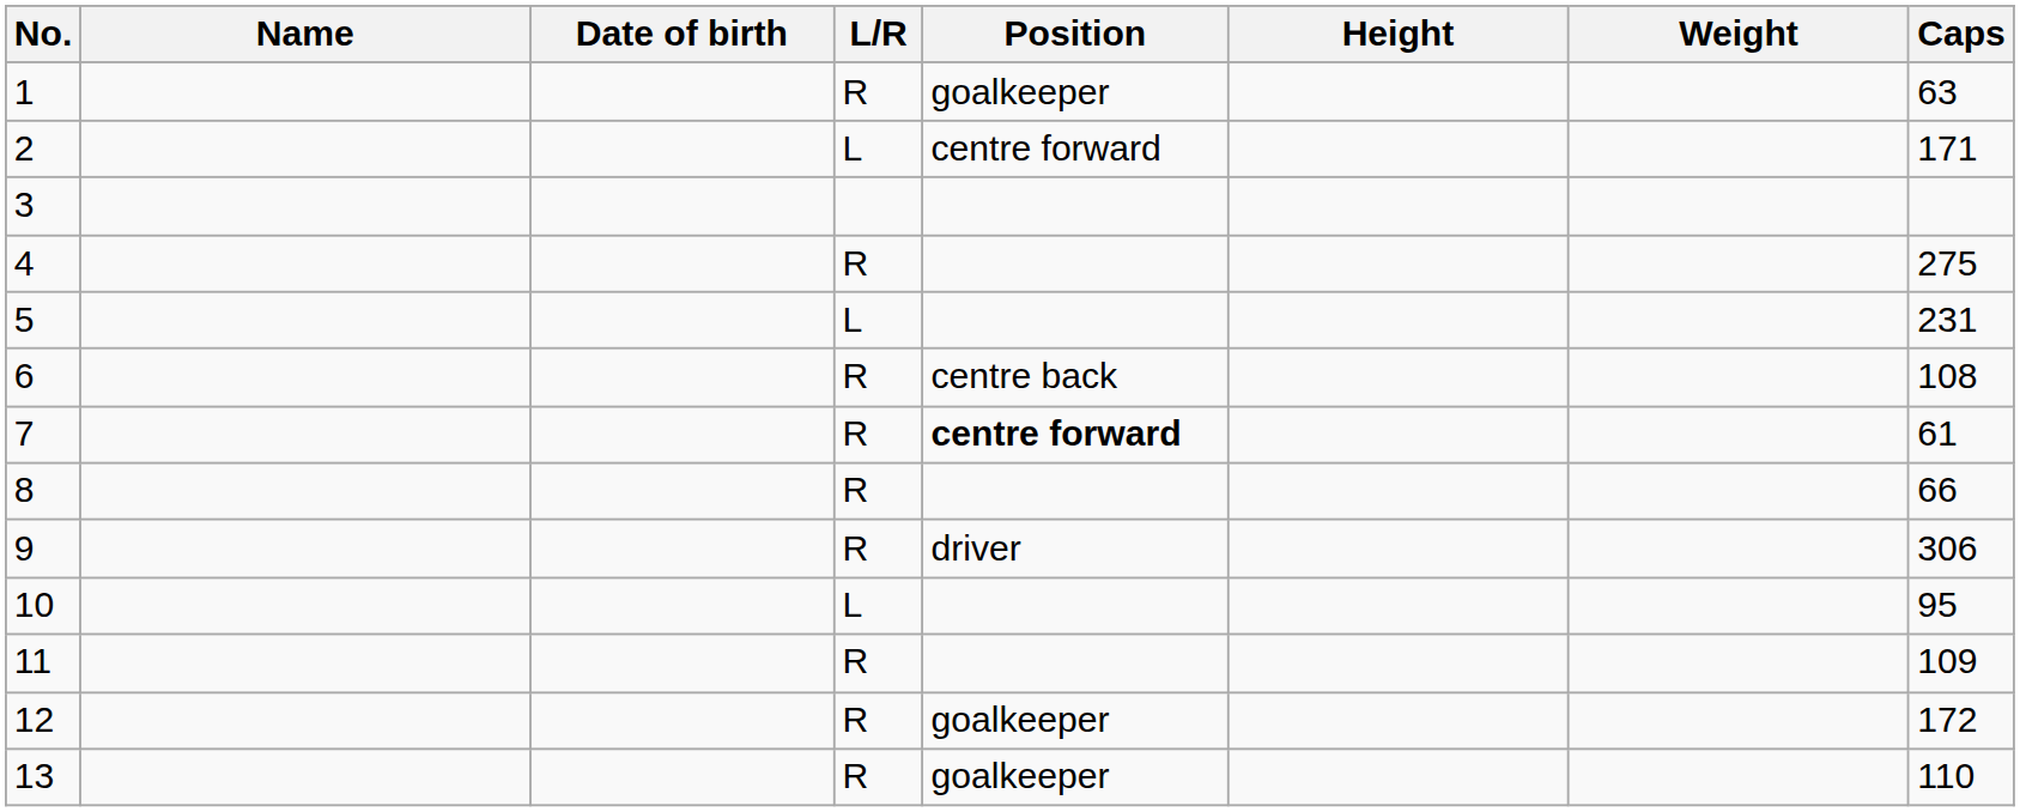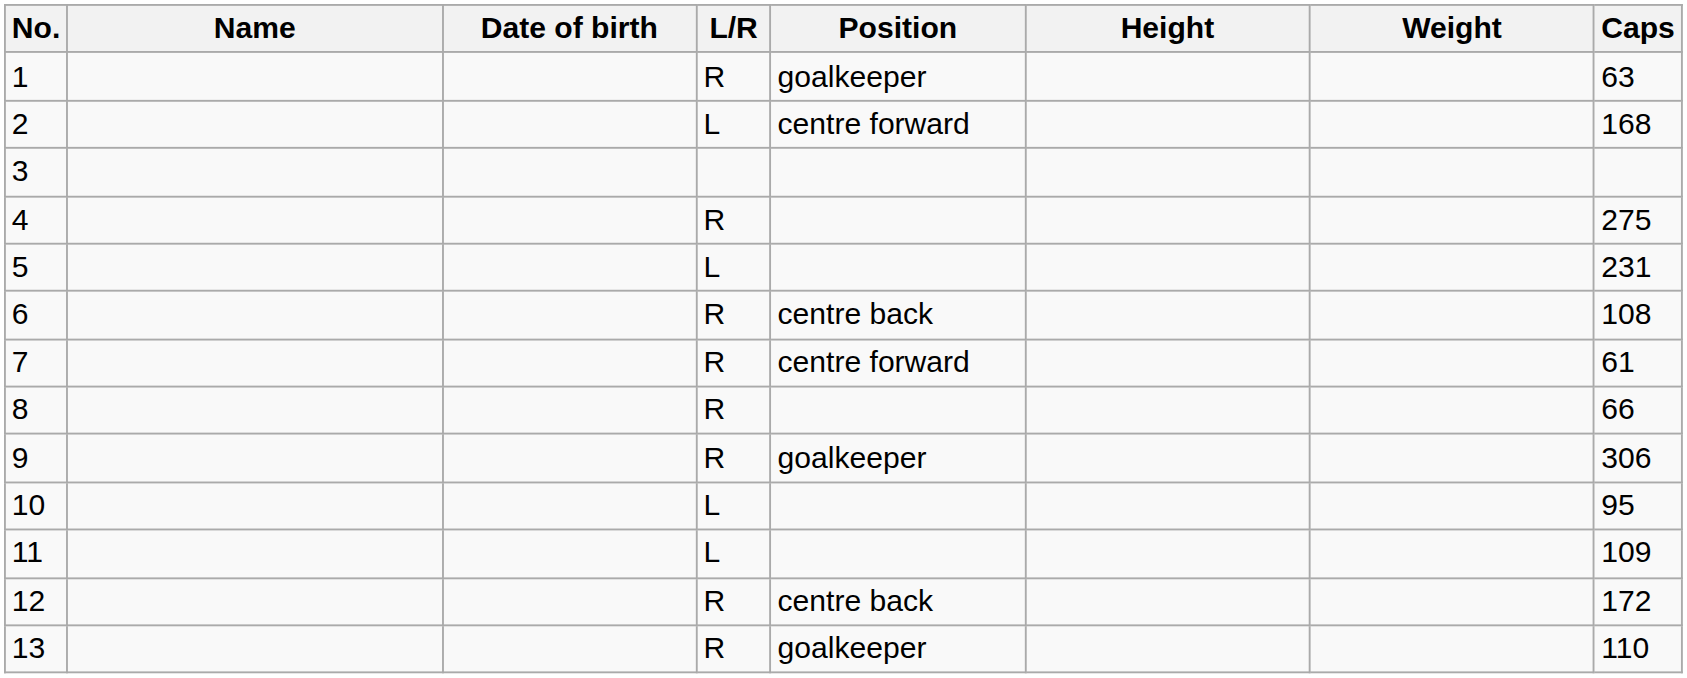2 | Caps: 171 -> 168
7 | Position: bold -> normal
9 | Position: driver -> goalkeeper
11 | L/R: R -> L
12 | Position: goalkeeper -> centre back
